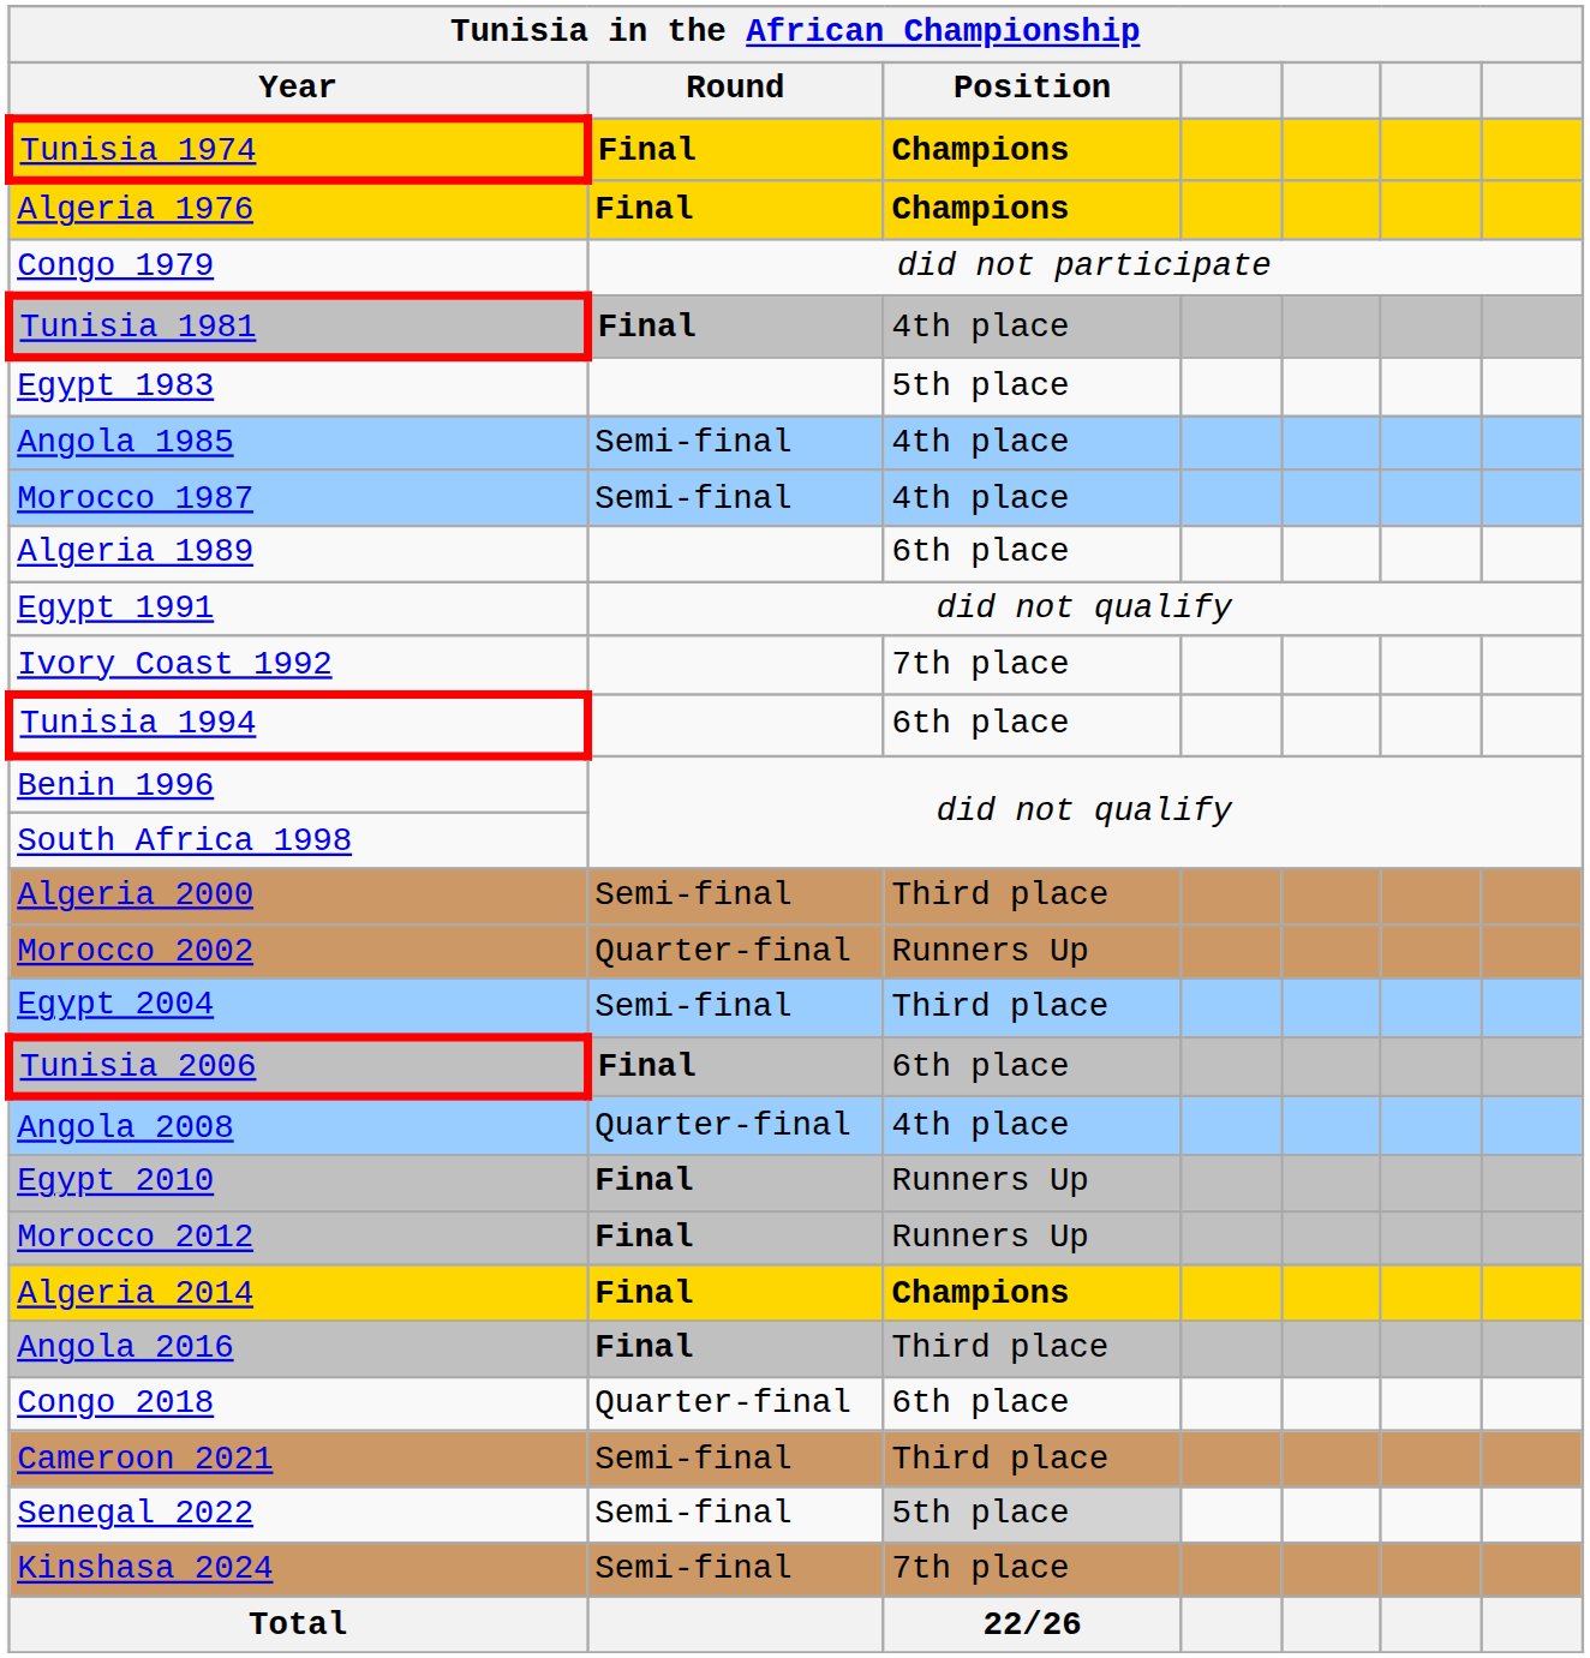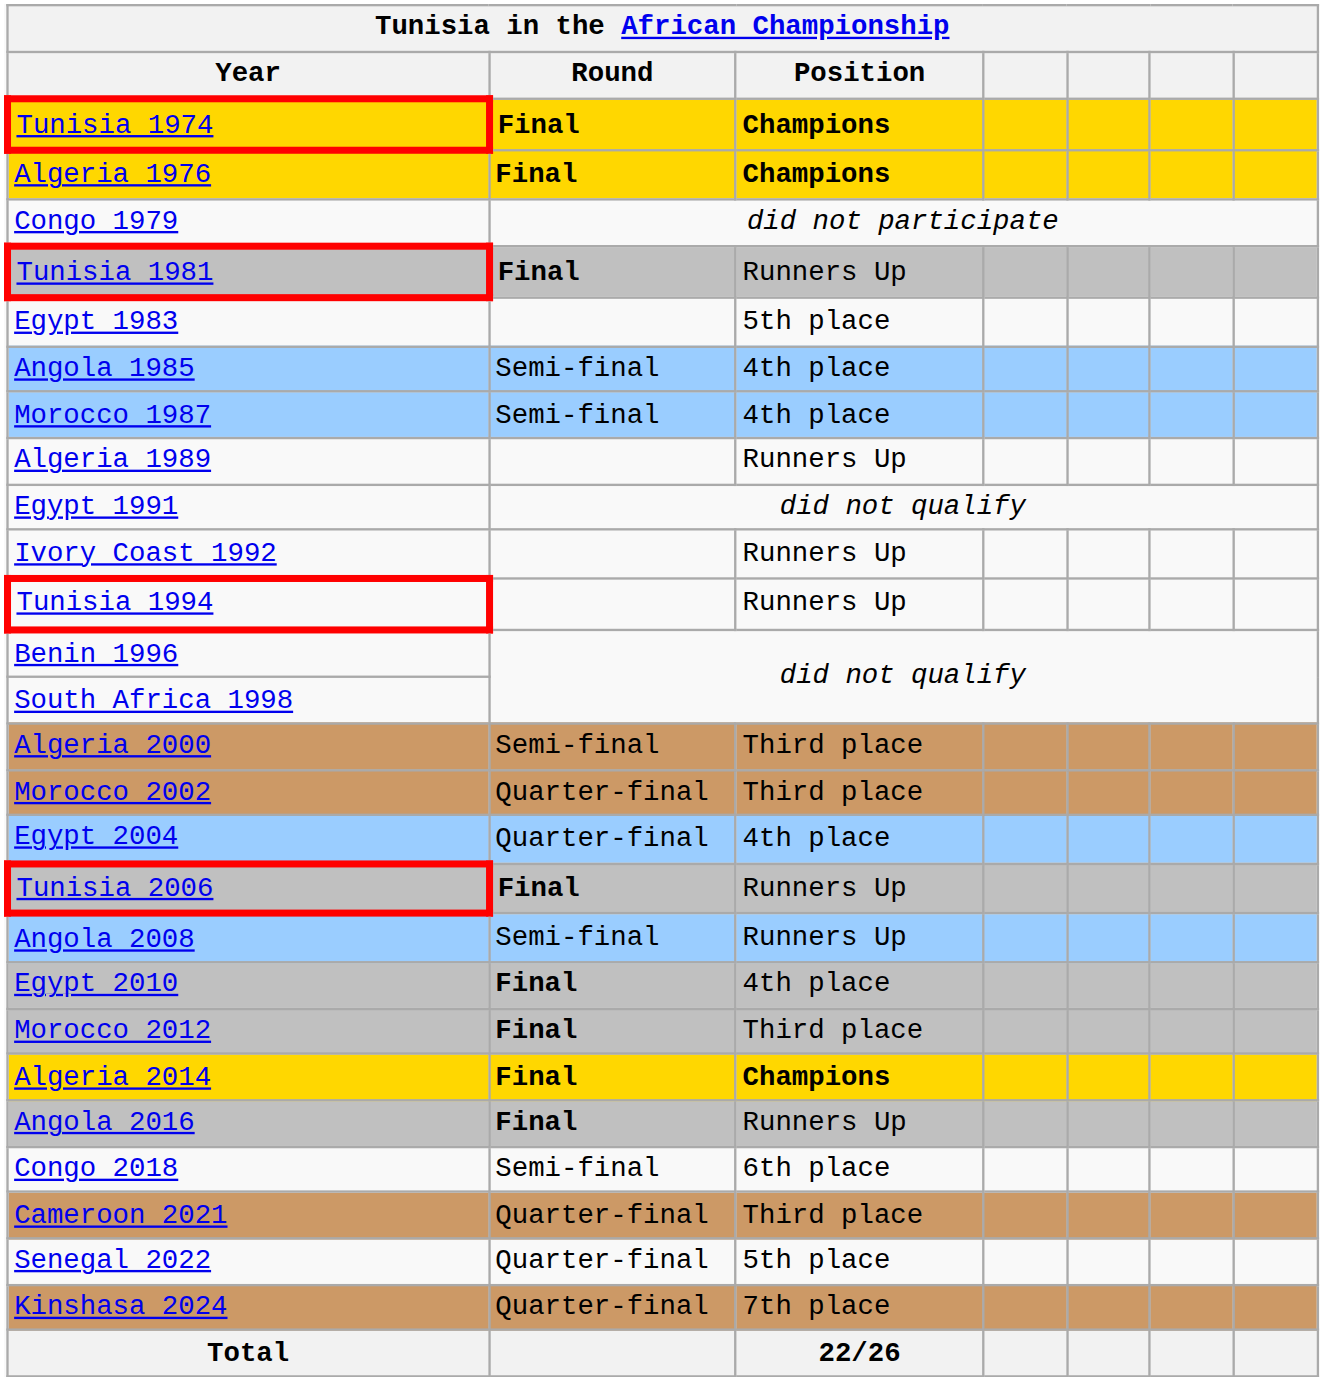Tunisia 1981 | Position: 4th place -> Runners Up
Algeria 1989 | Position: 6th place -> Runners Up
Ivory Coast 1992 | Position: 7th place -> Runners Up
Tunisia 1994 | Position: 6th place -> Runners Up
Morocco 2002 | Position: Runners Up -> Third place
Egypt 2004 | Round: Semi-final -> Quarter-final
Egypt 2004 | Position: Third place -> 4th place
Tunisia 2006 | Position: 6th place -> Runners Up
Angola 2008 | Round: Quarter-final -> Semi-final
Angola 2008 | Position: 4th place -> Runners Up
Egypt 2010 | Position: Runners Up -> 4th place
Morocco 2012 | Position: Runners Up -> Third place
Angola 2016 | Position: Third place -> Runners Up
Congo 2018 | Round: Quarter-final -> Semi-final
Cameroon 2021 | Round: Semi-final -> Quarter-final
Senegal 2022 | Round: Semi-final -> Quarter-final
Senegal 2022 | Position: lightgrey background -> no background
Kinshasa 2024 | Round: Semi-final -> Quarter-final
